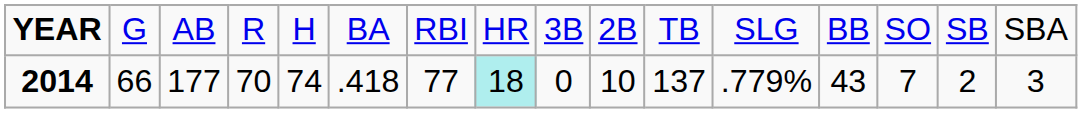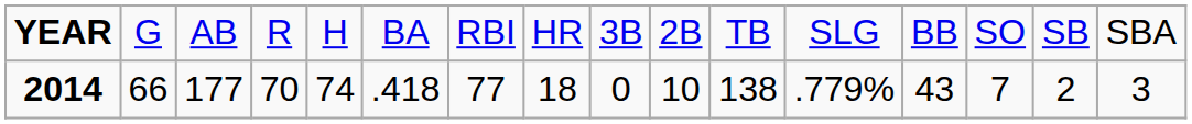2014 | column 8: paleturquoise background -> no background
2014 | column 11: 137 -> 138
